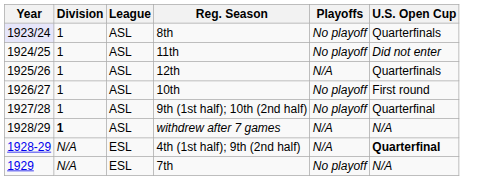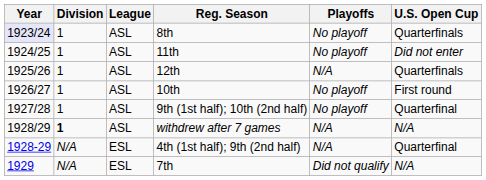4th (1st half); 9th (2nd half) | U.S. Open Cup: bold -> normal
7th | Playoffs: No playoff -> Did not qualify
